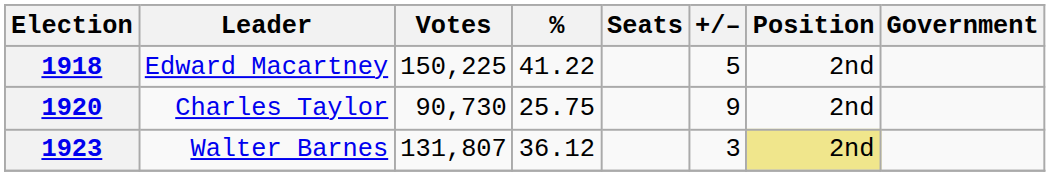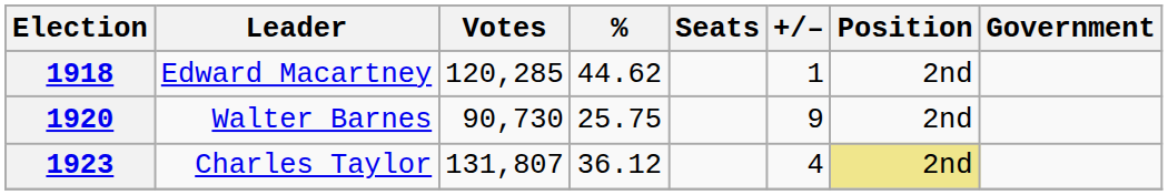1918 | Votes: 150,225 -> 120,285
1918 | %: 41.22 -> 44.62
1918 | +/–: 5 -> 1
1920 | Leader: Charles Taylor -> Walter Barnes
1923 | Leader: Walter Barnes -> Charles Taylor
1923 | +/–: 3 -> 4
